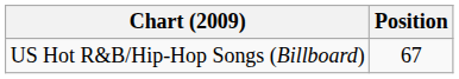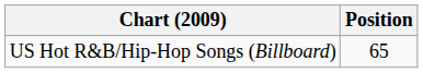US Hot R&B/Hip-Hop Songs (Billboard) | Position: 67 -> 65
